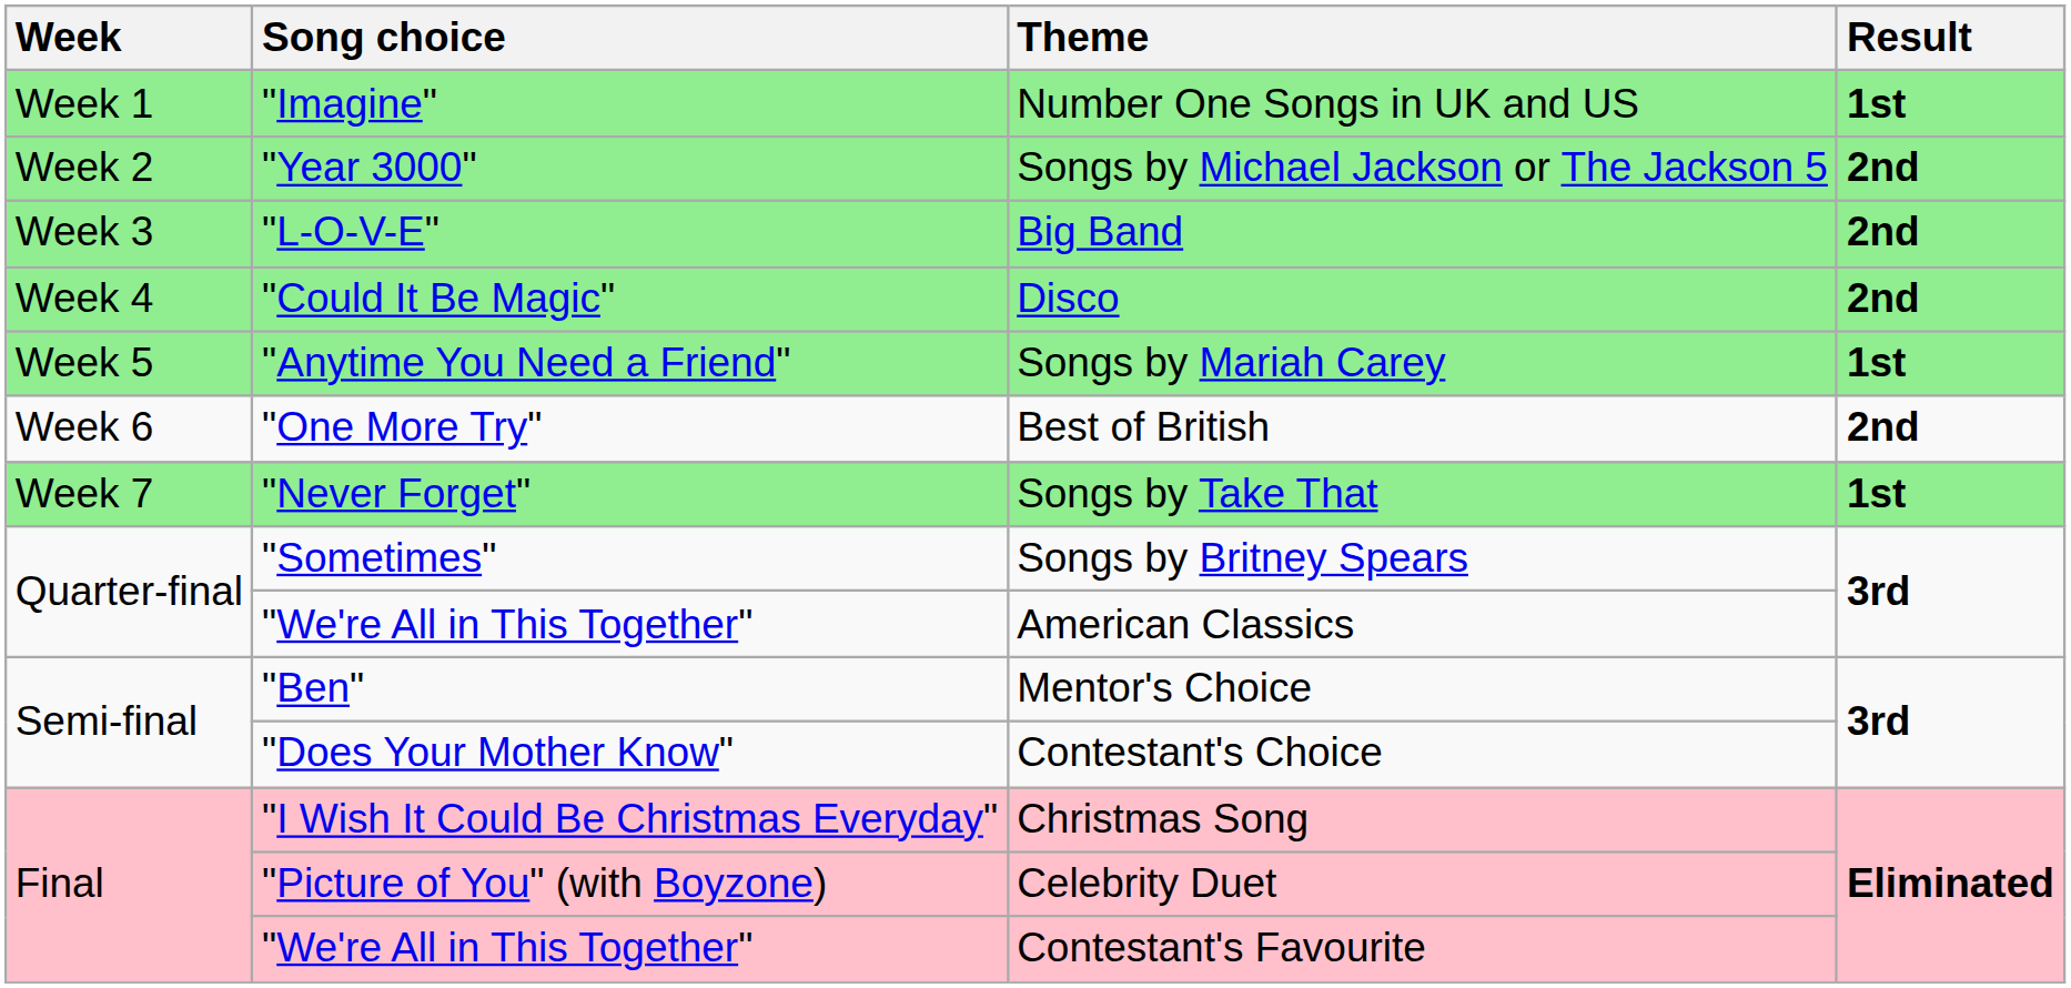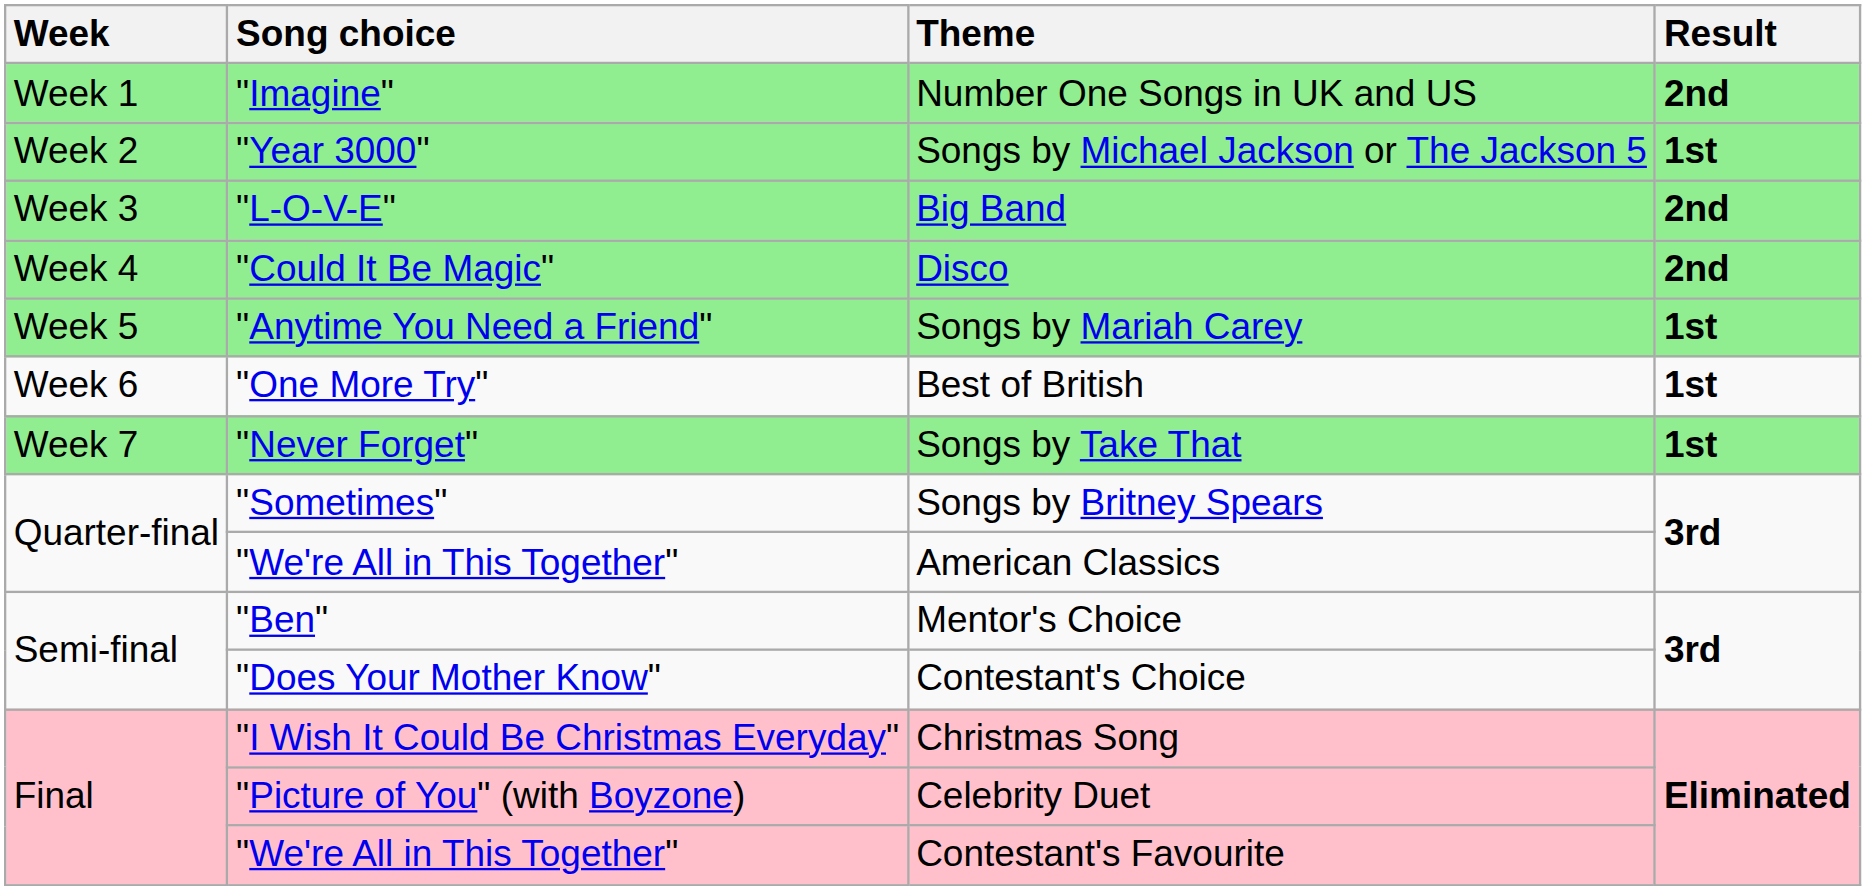Number One Songs in UK and US | Result: 1st -> 2nd
Songs by Michael Jackson or The Jackson 5 | Result: 2nd -> 1st
Best of British | Result: 2nd -> 1st
